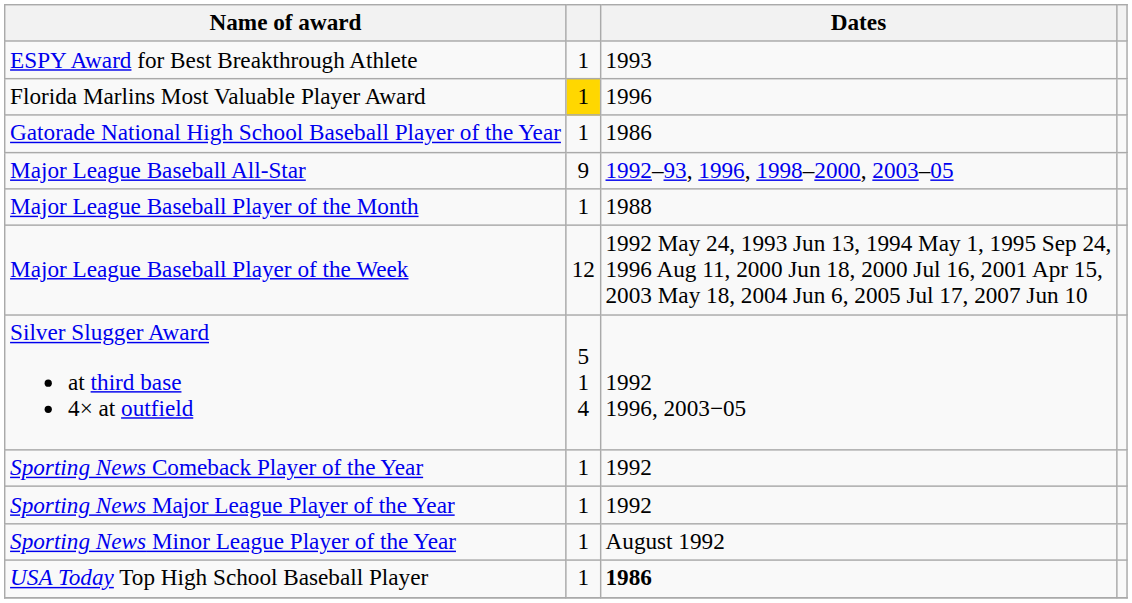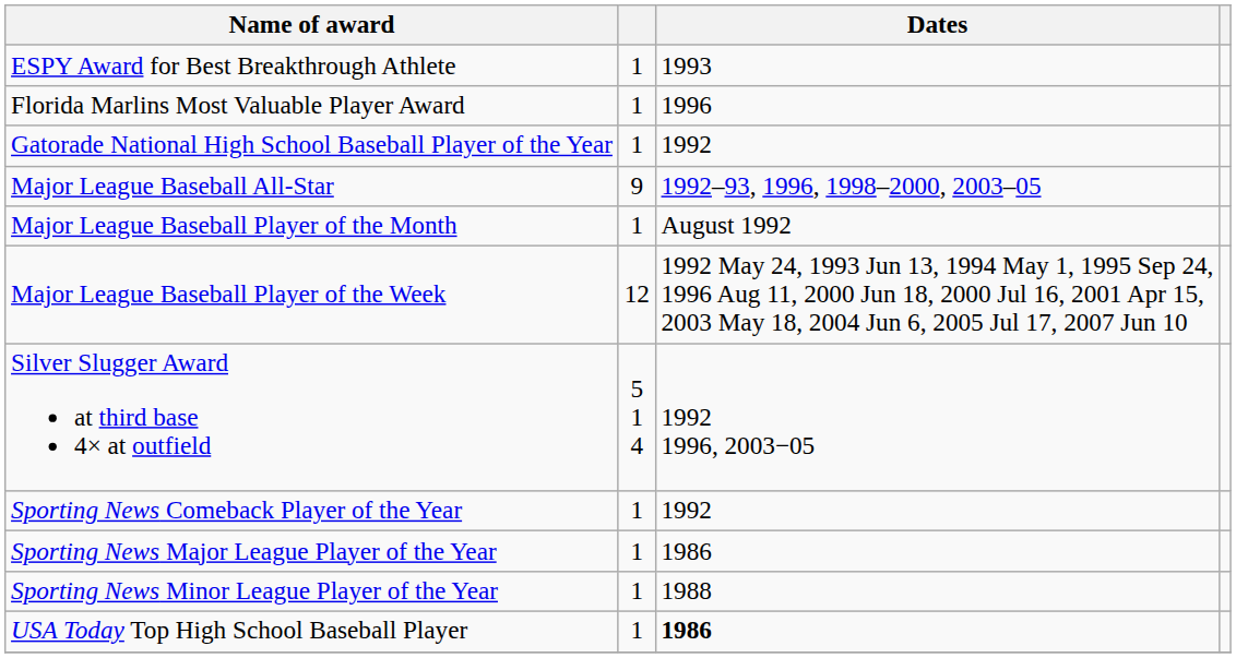Florida Marlins Most Valuable Player Award | column 2: gold background -> no background
Gatorade National High School Baseball Player of the Year | Dates: 1986 -> 1992
Major League Baseball Player of the Month | Dates: 1988 -> August 1992
Sporting News Major League Player of the Year | Dates: 1992 -> 1986
Sporting News Minor League Player of the Year | Dates: August 1992 -> 1988
